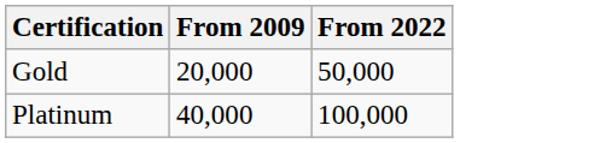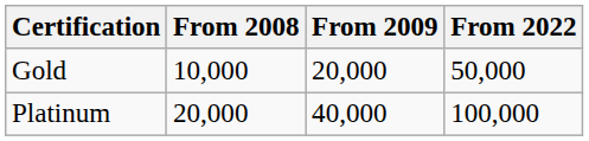+ column: From 2008 | 10,000 | 20,000
